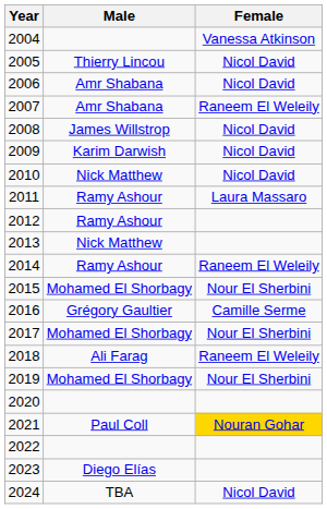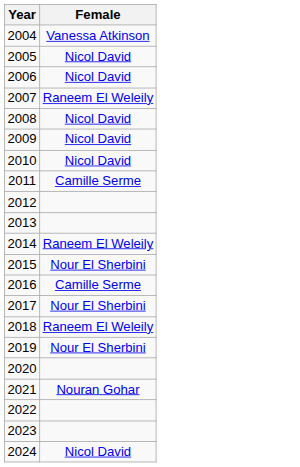- column: Male | Thierry Lincou | Amr Shabana | Amr Shabana | James Willstrop | Karim Darwish | Nick Matthew | Ramy Ashour | Ramy Ashour | Nick Matthew | Ramy Ashour | Mohamed El Shorbagy | Grégory Gaultier | Mohamed El Shorbagy | Ali Farag | Mohamed El Shorbagy | Paul Coll | Diego Elías | TBA
2011 | Female: Laura Massaro -> Camille Serme
2021 | Female: gold background -> no background
